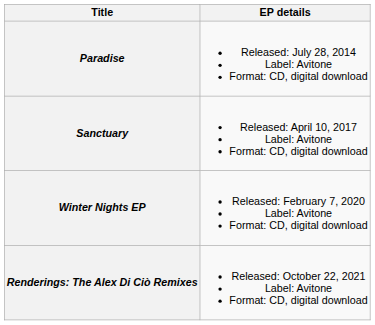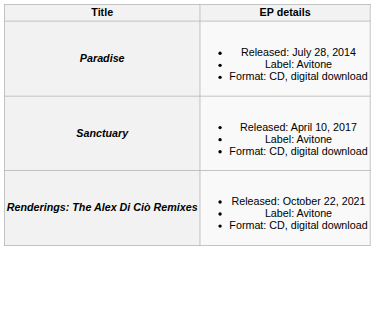- row: Winter Nights EP | Released: February 7, 2020 Label: Avitone Format: CD, digital download
